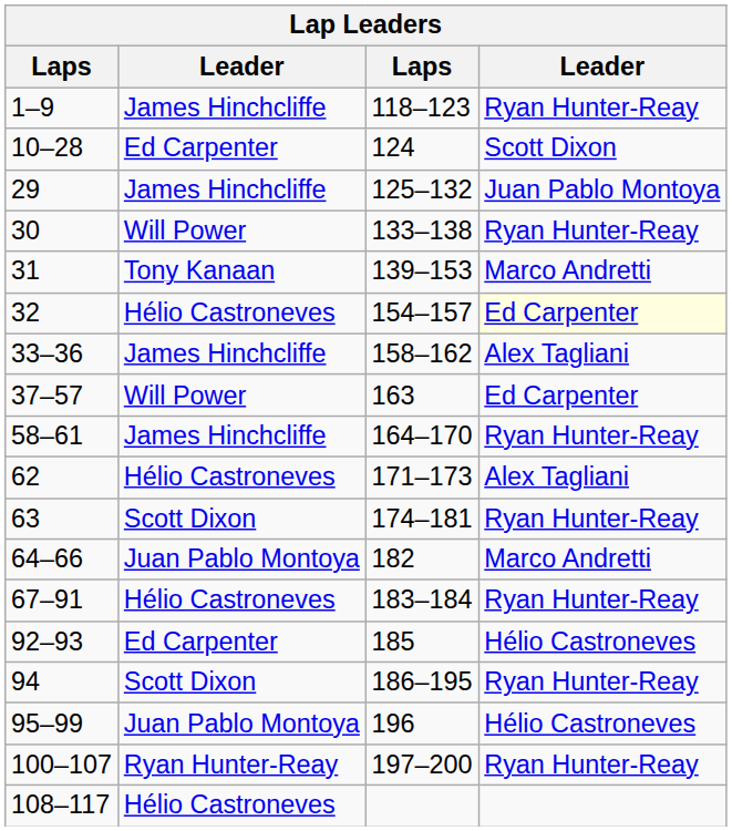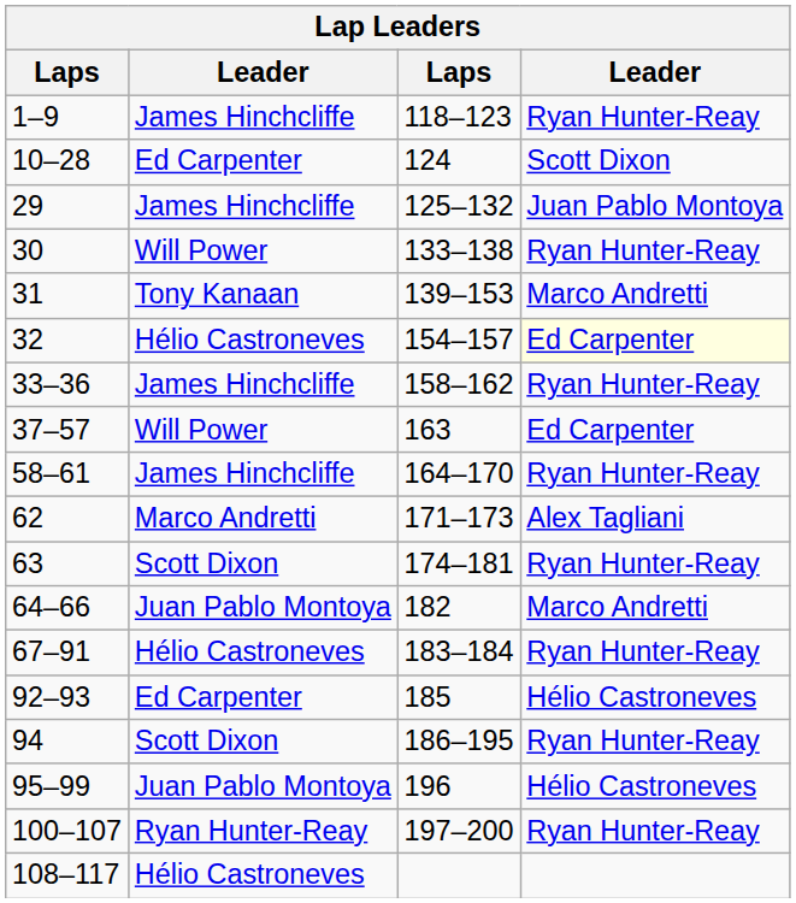33–36 | column 4: Alex Tagliani -> Ryan Hunter-Reay
62 | column 2: Hélio Castroneves -> Marco Andretti
